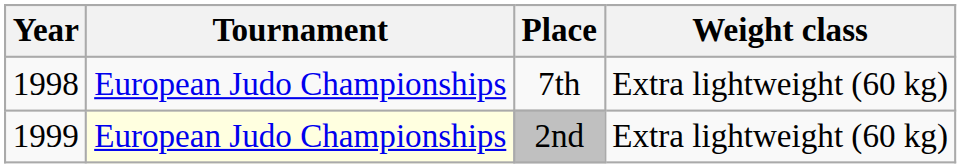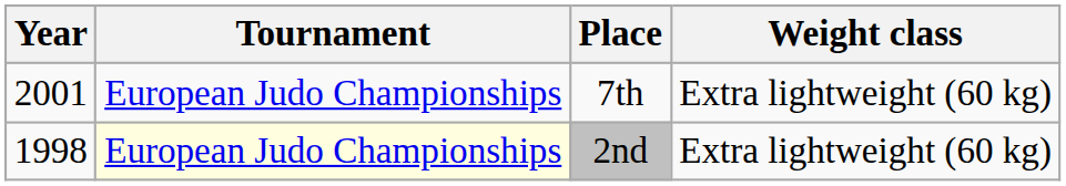7th | Year: 1998 -> 2001
2nd | Year: 1999 -> 1998
